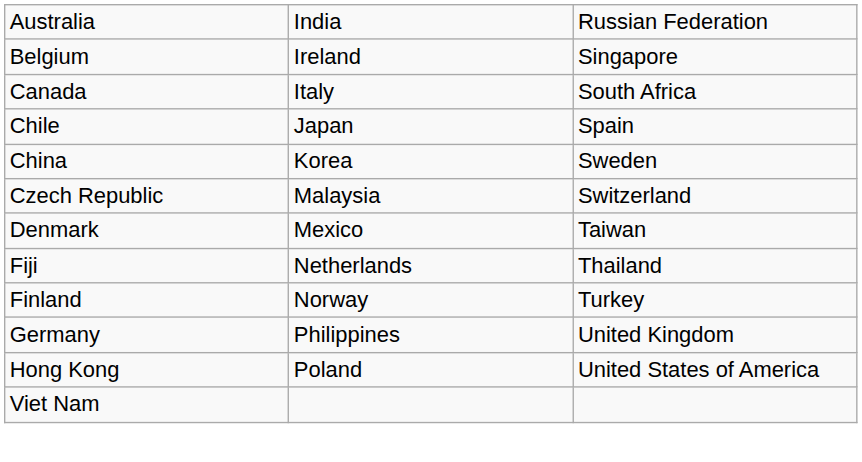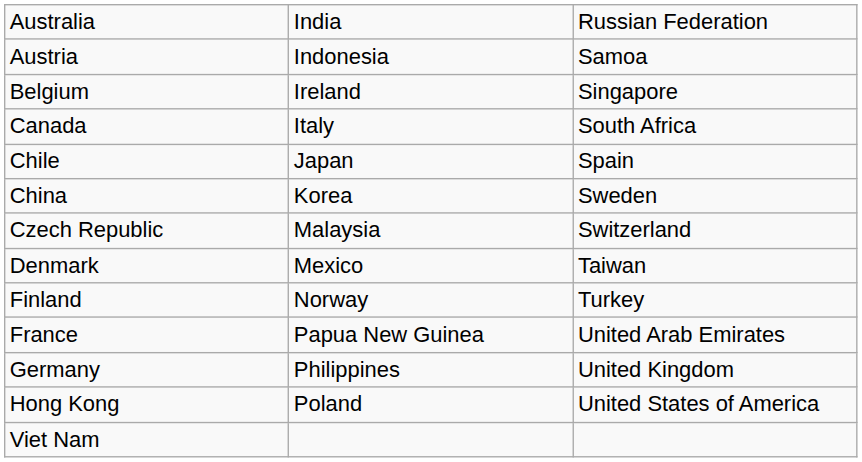+ row: Austria | Indonesia | Samoa
- row: Fiji | Netherlands | Thailand
+ row: France | Papua New Guinea | United Arab Emirates
